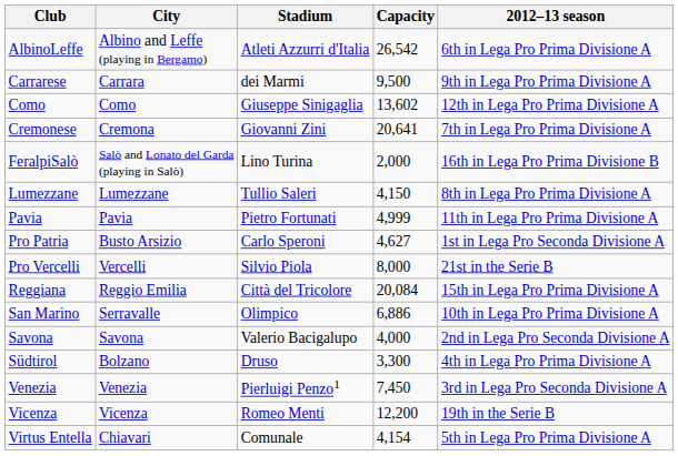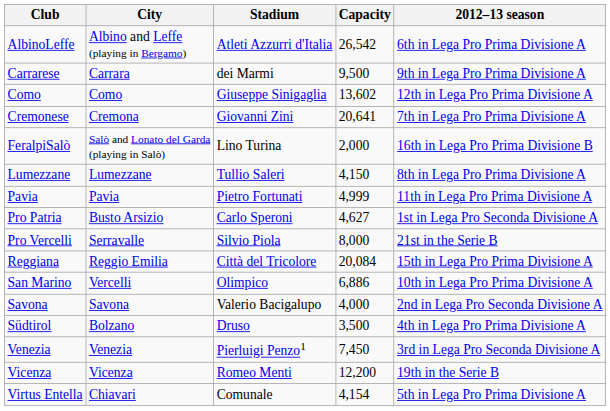Pro Vercelli | City: Vercelli -> Serravalle
San Marino | City: Serravalle -> Vercelli
Südtirol | Capacity: 3,300 -> 3,500
